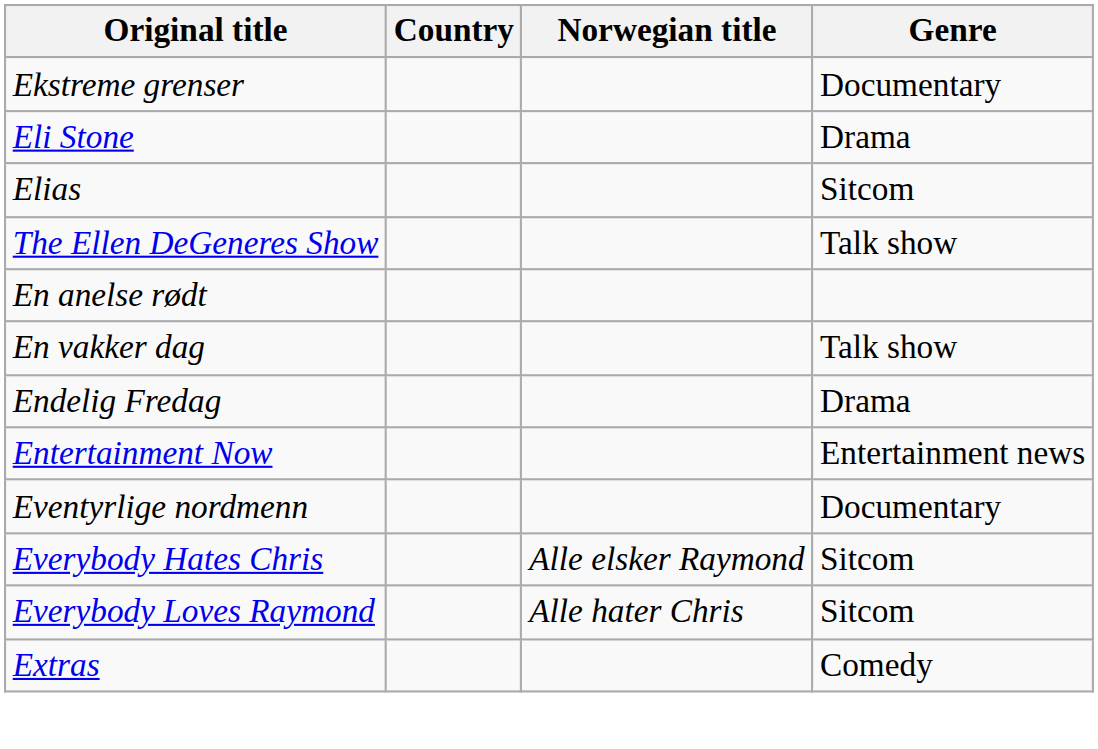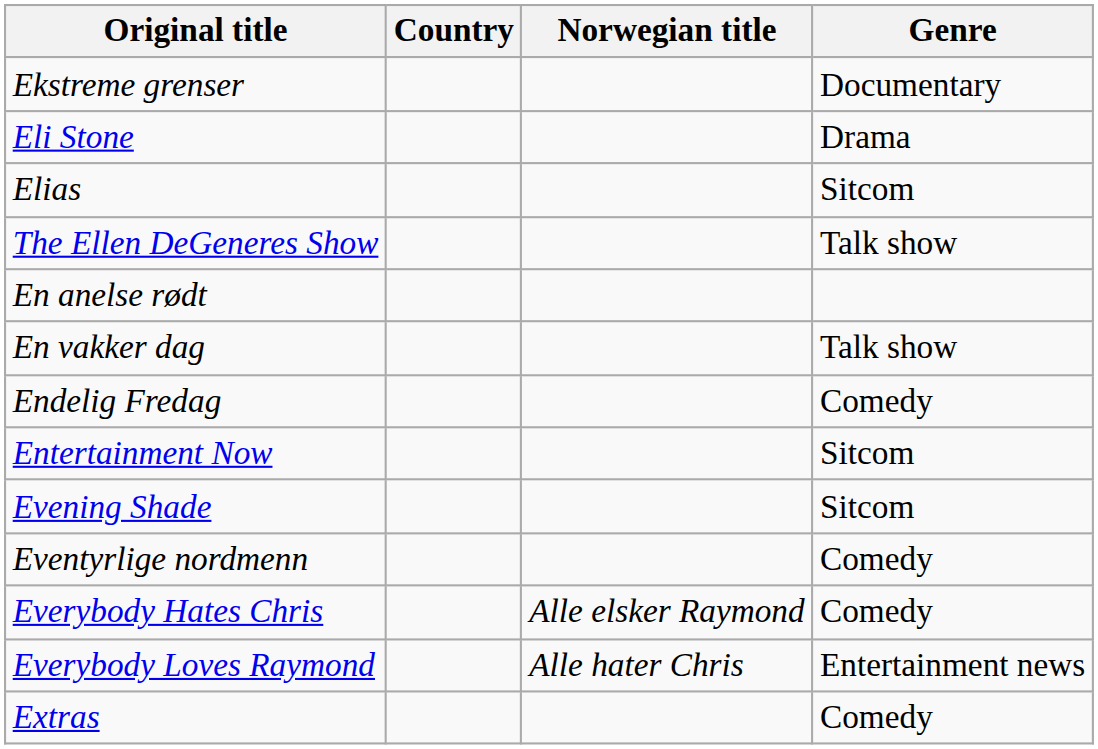Endelig Fredag | Genre: Drama -> Comedy
Entertainment Now | Genre: Entertainment news -> Sitcom
+ row: Evening Shade | Sitcom
Eventyrlige nordmenn | Genre: Documentary -> Comedy
Everybody Hates Chris | Genre: Sitcom -> Comedy
Everybody Loves Raymond | Genre: Sitcom -> Entertainment news
